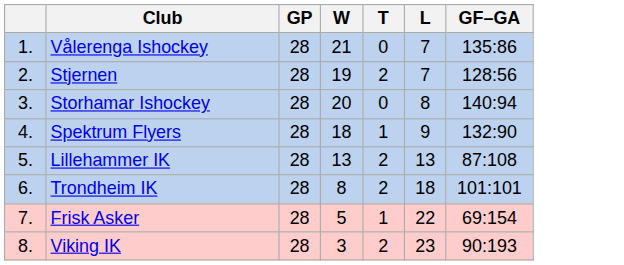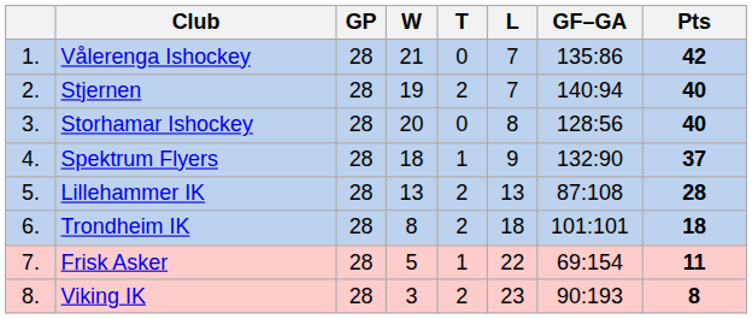+ column: Pts | 42 | 40 | 40 | 37 | 28 | 18 | 11 | 8
Stjernen | GF–GA: 128:56 -> 140:94
Storhamar Ishockey | GF–GA: 140:94 -> 128:56
